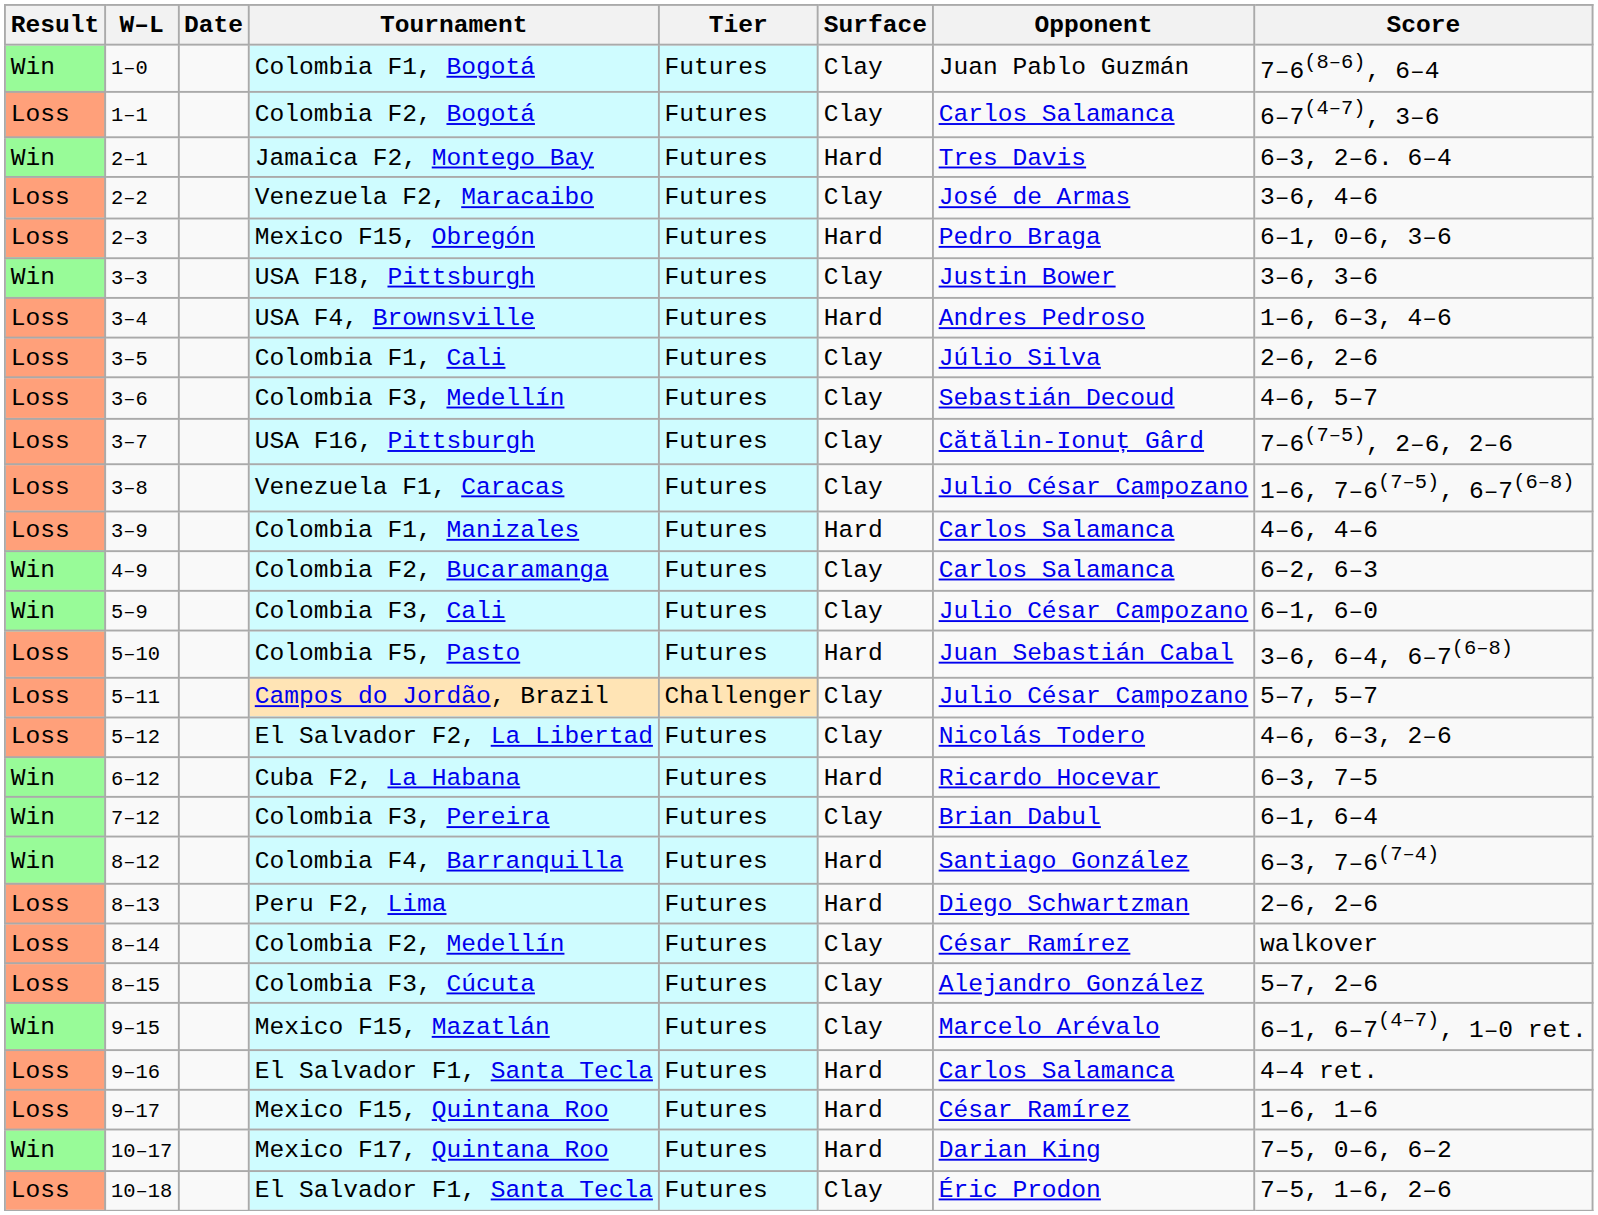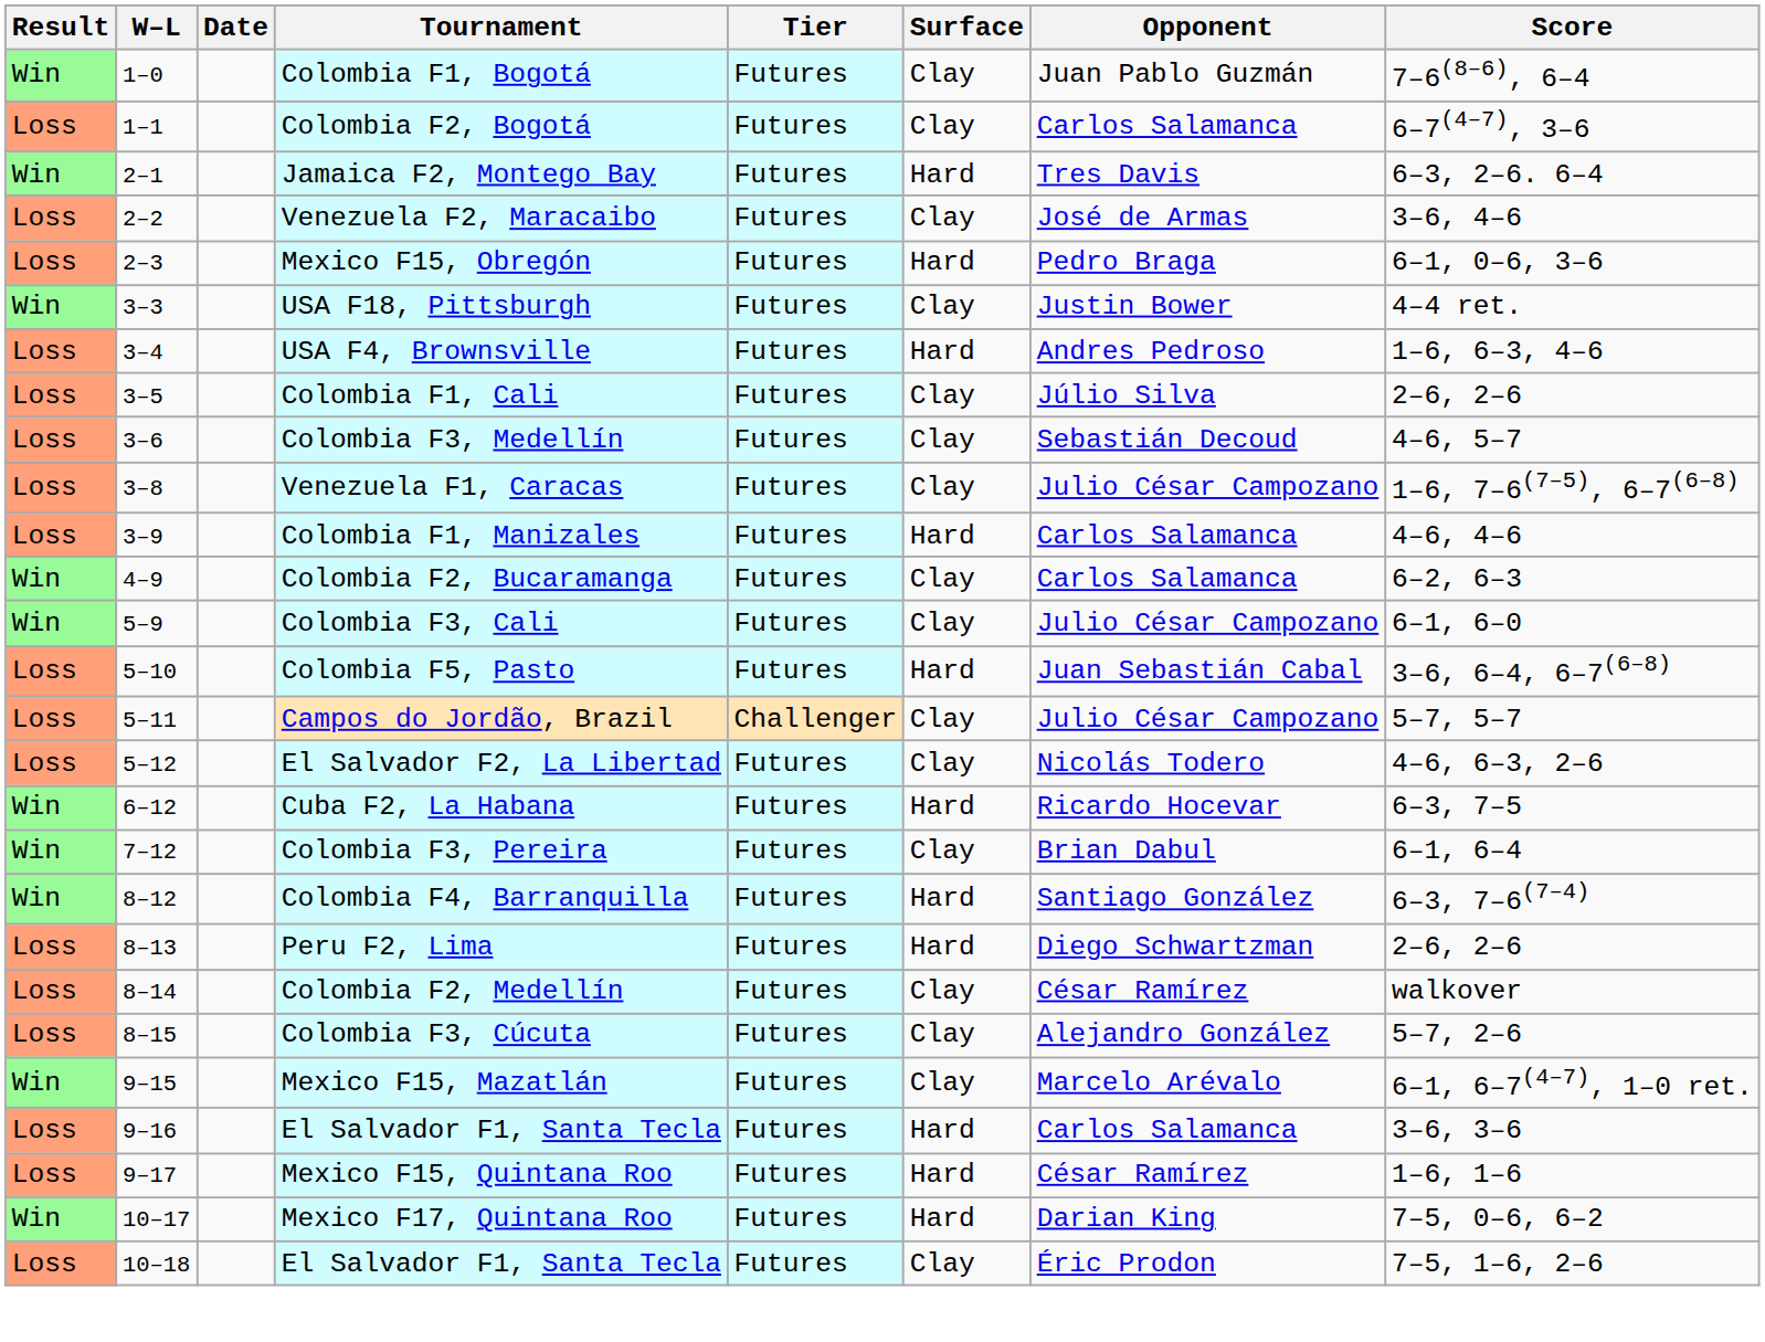USA F18, Pittsburgh | Score: 3–6, 3–6 -> 4–4 ret.
- row: Loss | 3–7 | USA F16, Pittsburgh | Futures | Clay | Cătălin-Ionuț Gârd | 7–6(7–5), 2–6, 2–6
9–16 / El Salvador F1, Santa Tecla | Score: 4–4 ret. -> 3–6, 3–6
